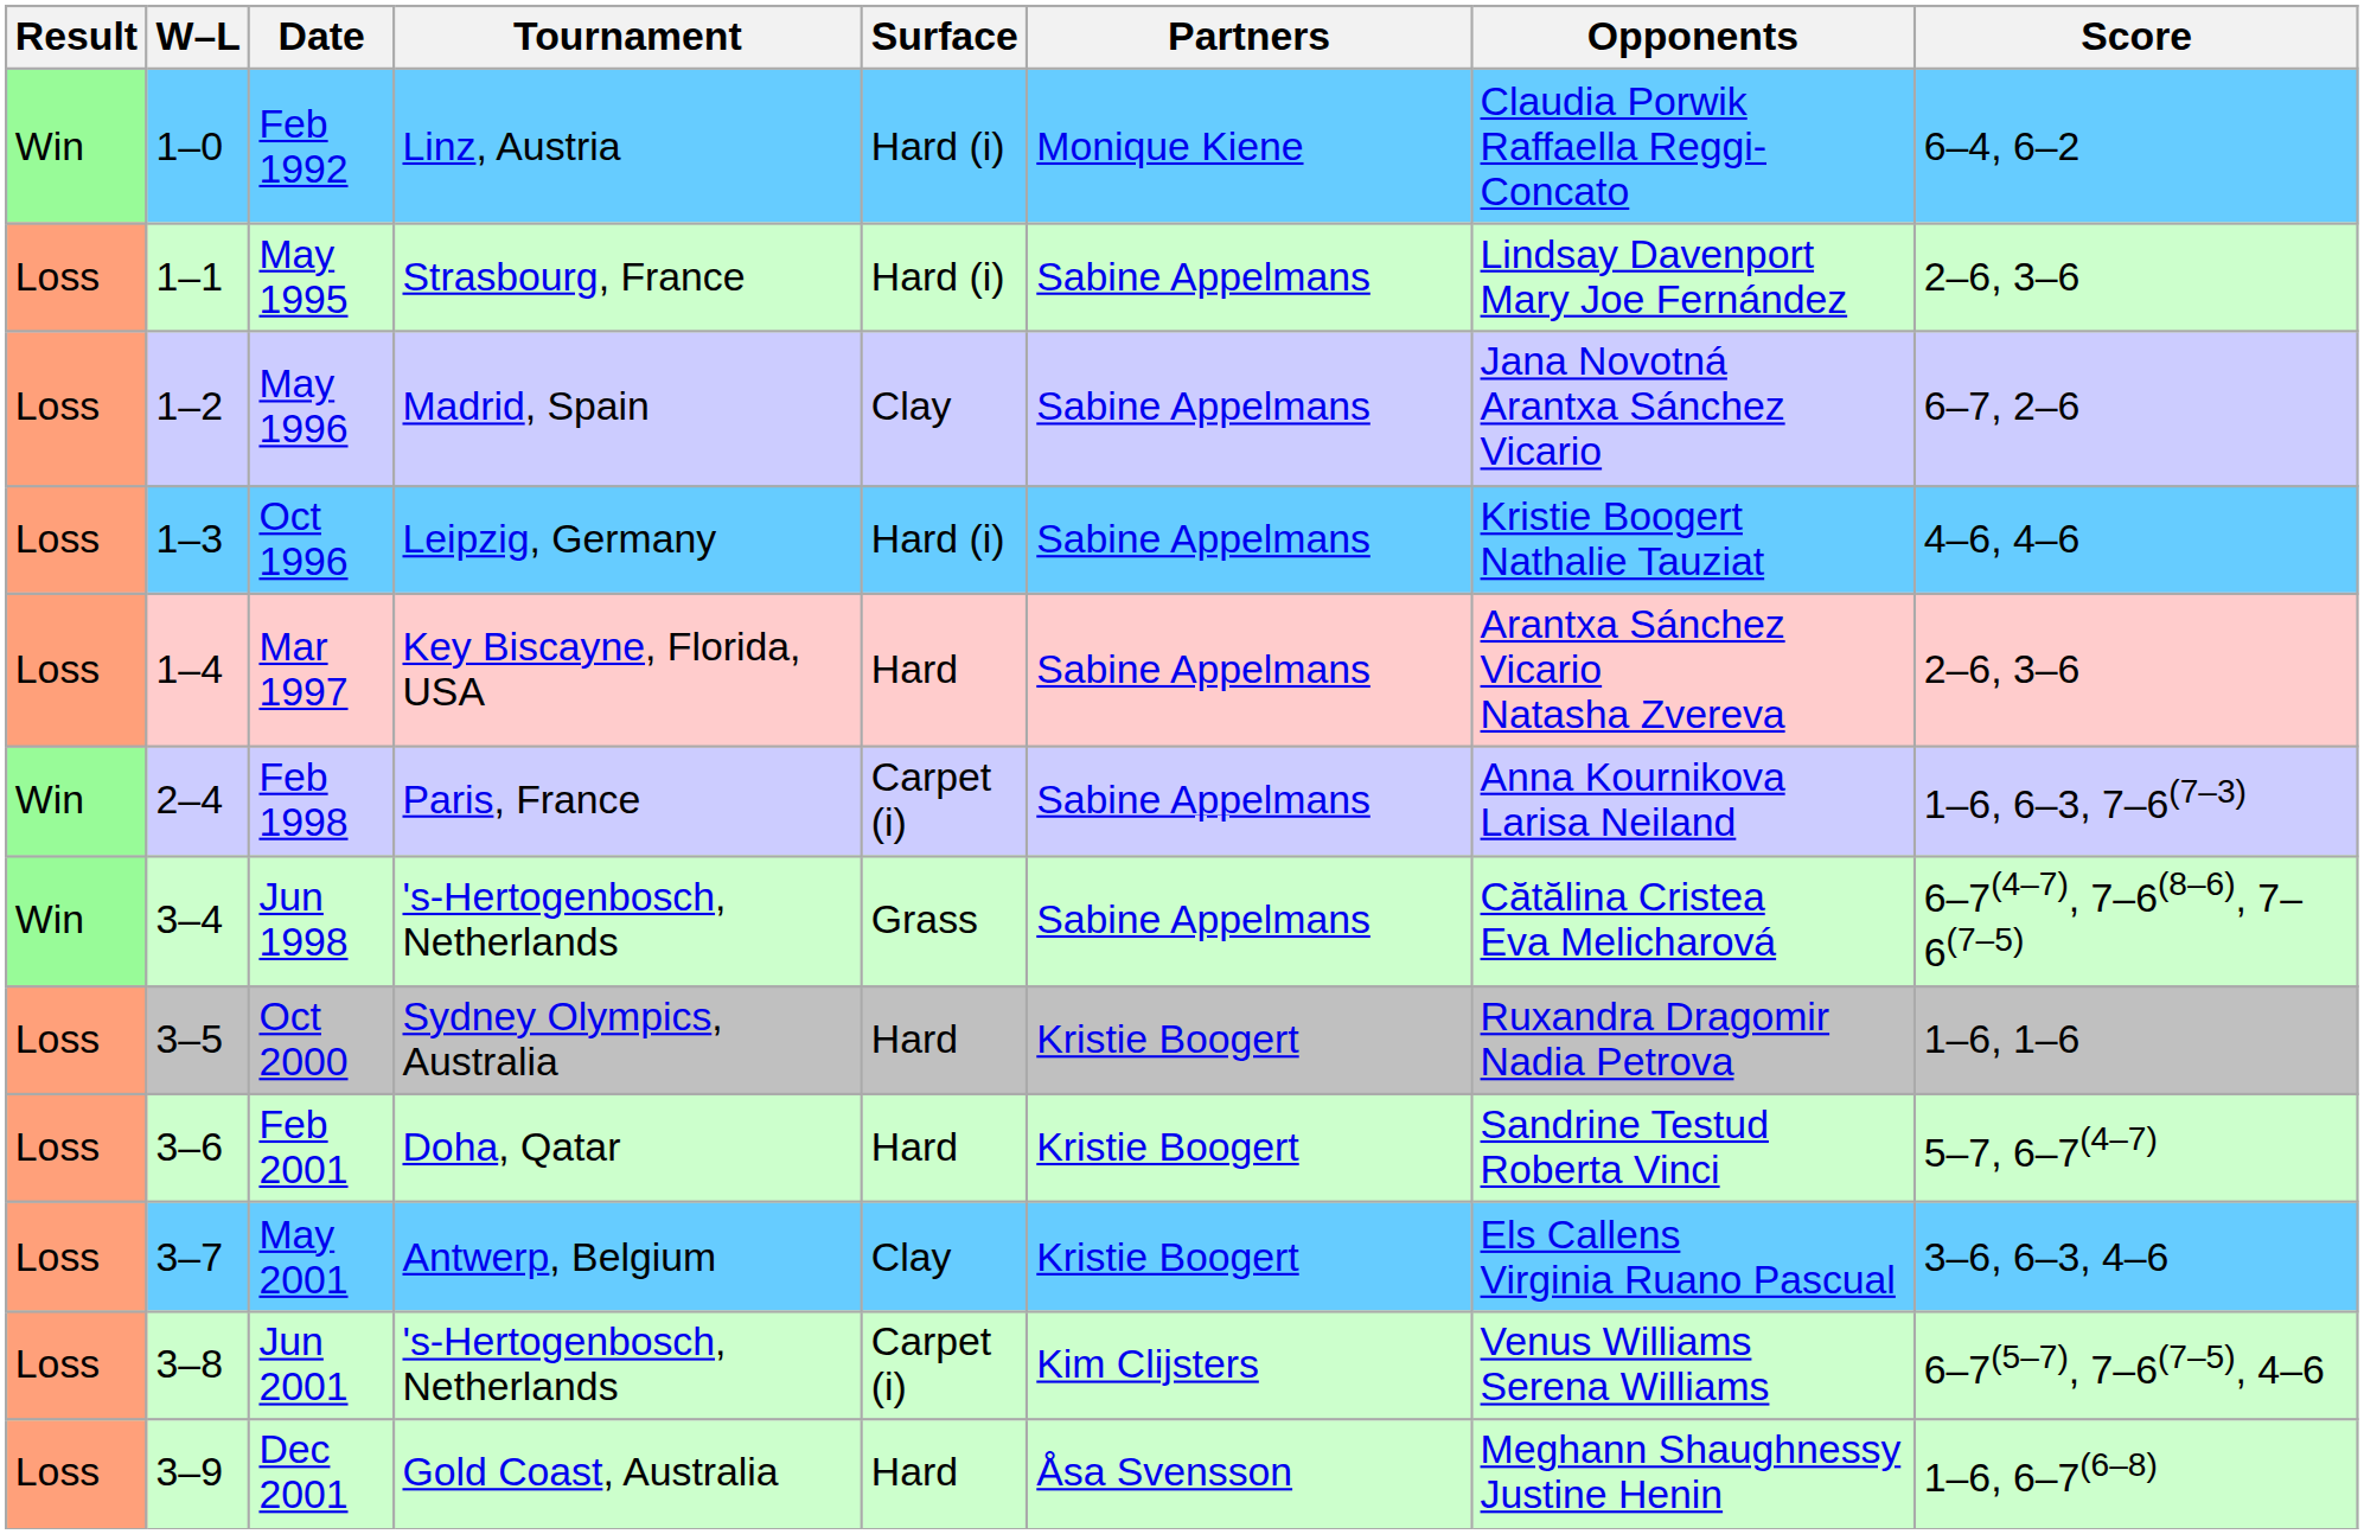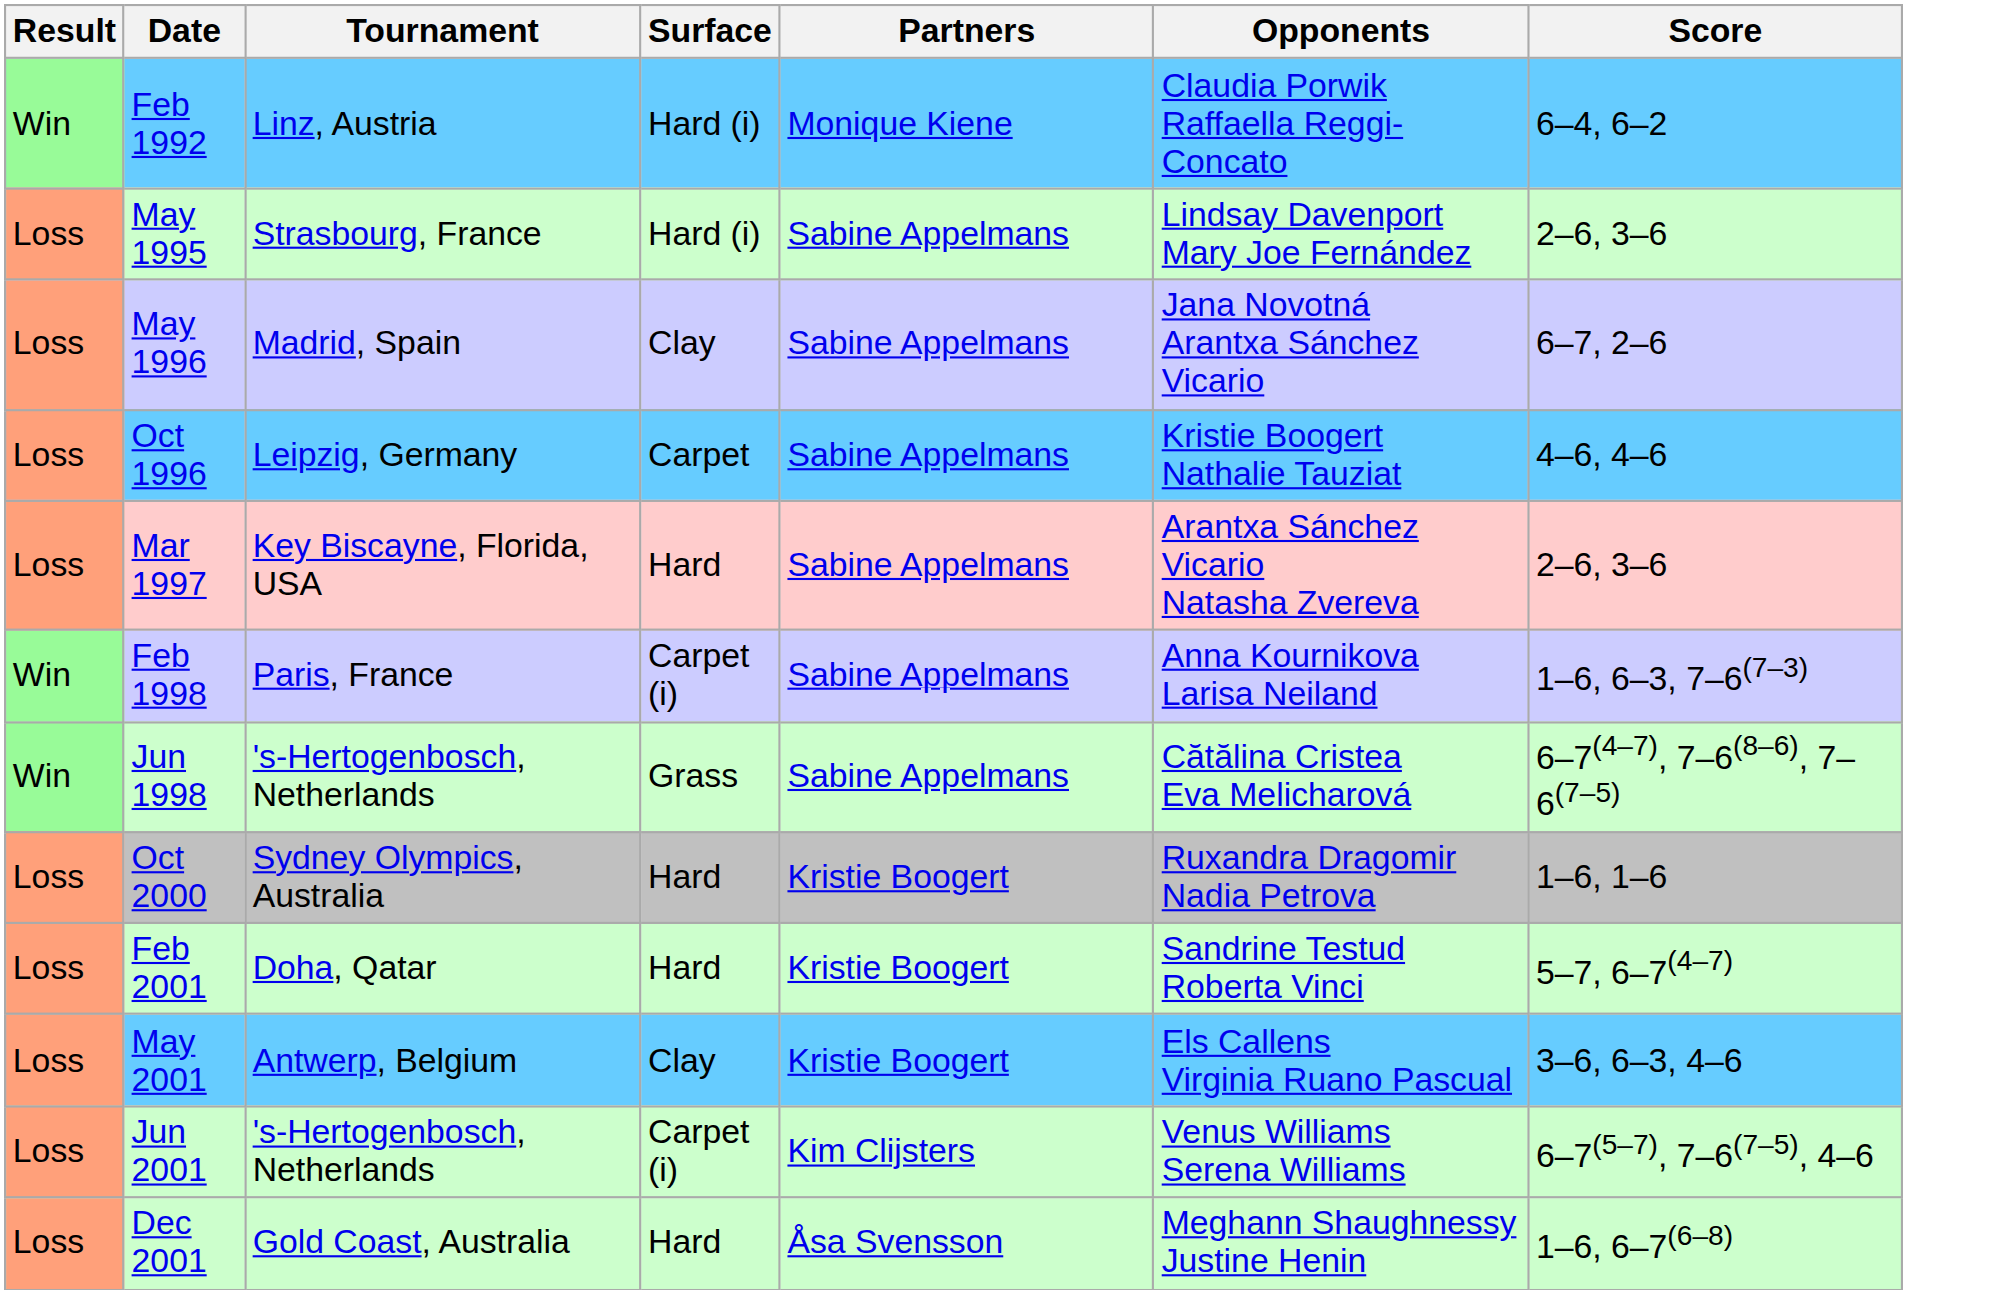- column: W–L | 1–0 | 1–1 | 1–2 | 1–3 | 1–4 | 2–4 | 3–4 | 3–5 | 3–6 | 3–7 | 3–8 | 3–9
Oct 1996 | Surface: Hard (i) -> Carpet
